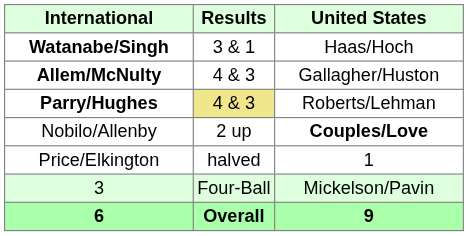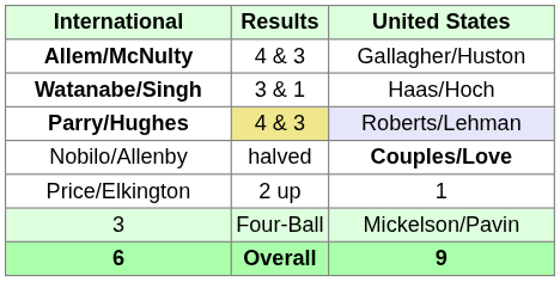rows swapped: Allem/McNulty <-> Watanabe/Singh
Parry/Hughes | United States: no background -> lavender background
Nobilo/Allenby | Results: 2 up -> halved
Price/Elkington | Results: halved -> 2 up
